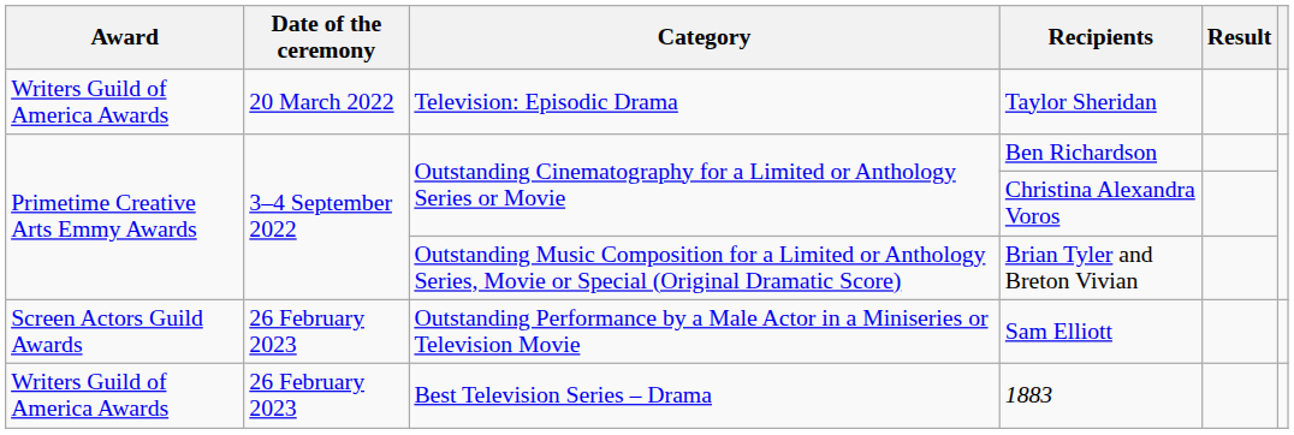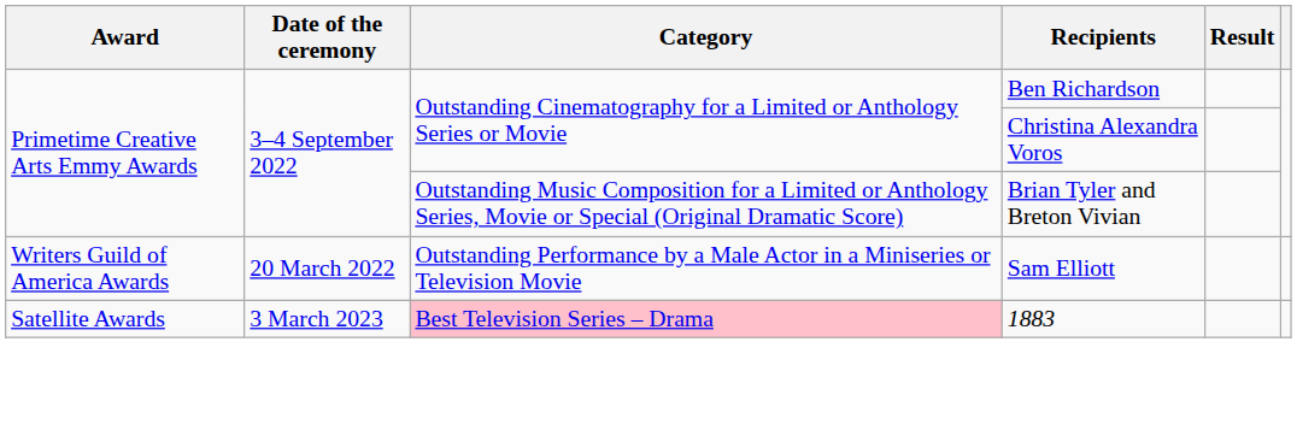- row: Writers Guild of America Awards | 20 March 2022 | Television: Episodic Drama | Taylor Sheridan
Sam Elliott | Award: Screen Actors Guild Awards -> Writers Guild of America Awards
Sam Elliott | Date of the ceremony: 26 February 2023 -> 20 March 2022
1883 | Award: Writers Guild of America Awards -> Satellite Awards
1883 | Date of the ceremony: 26 February 2023 -> 3 March 2023
1883 | Category: no background -> pink background
